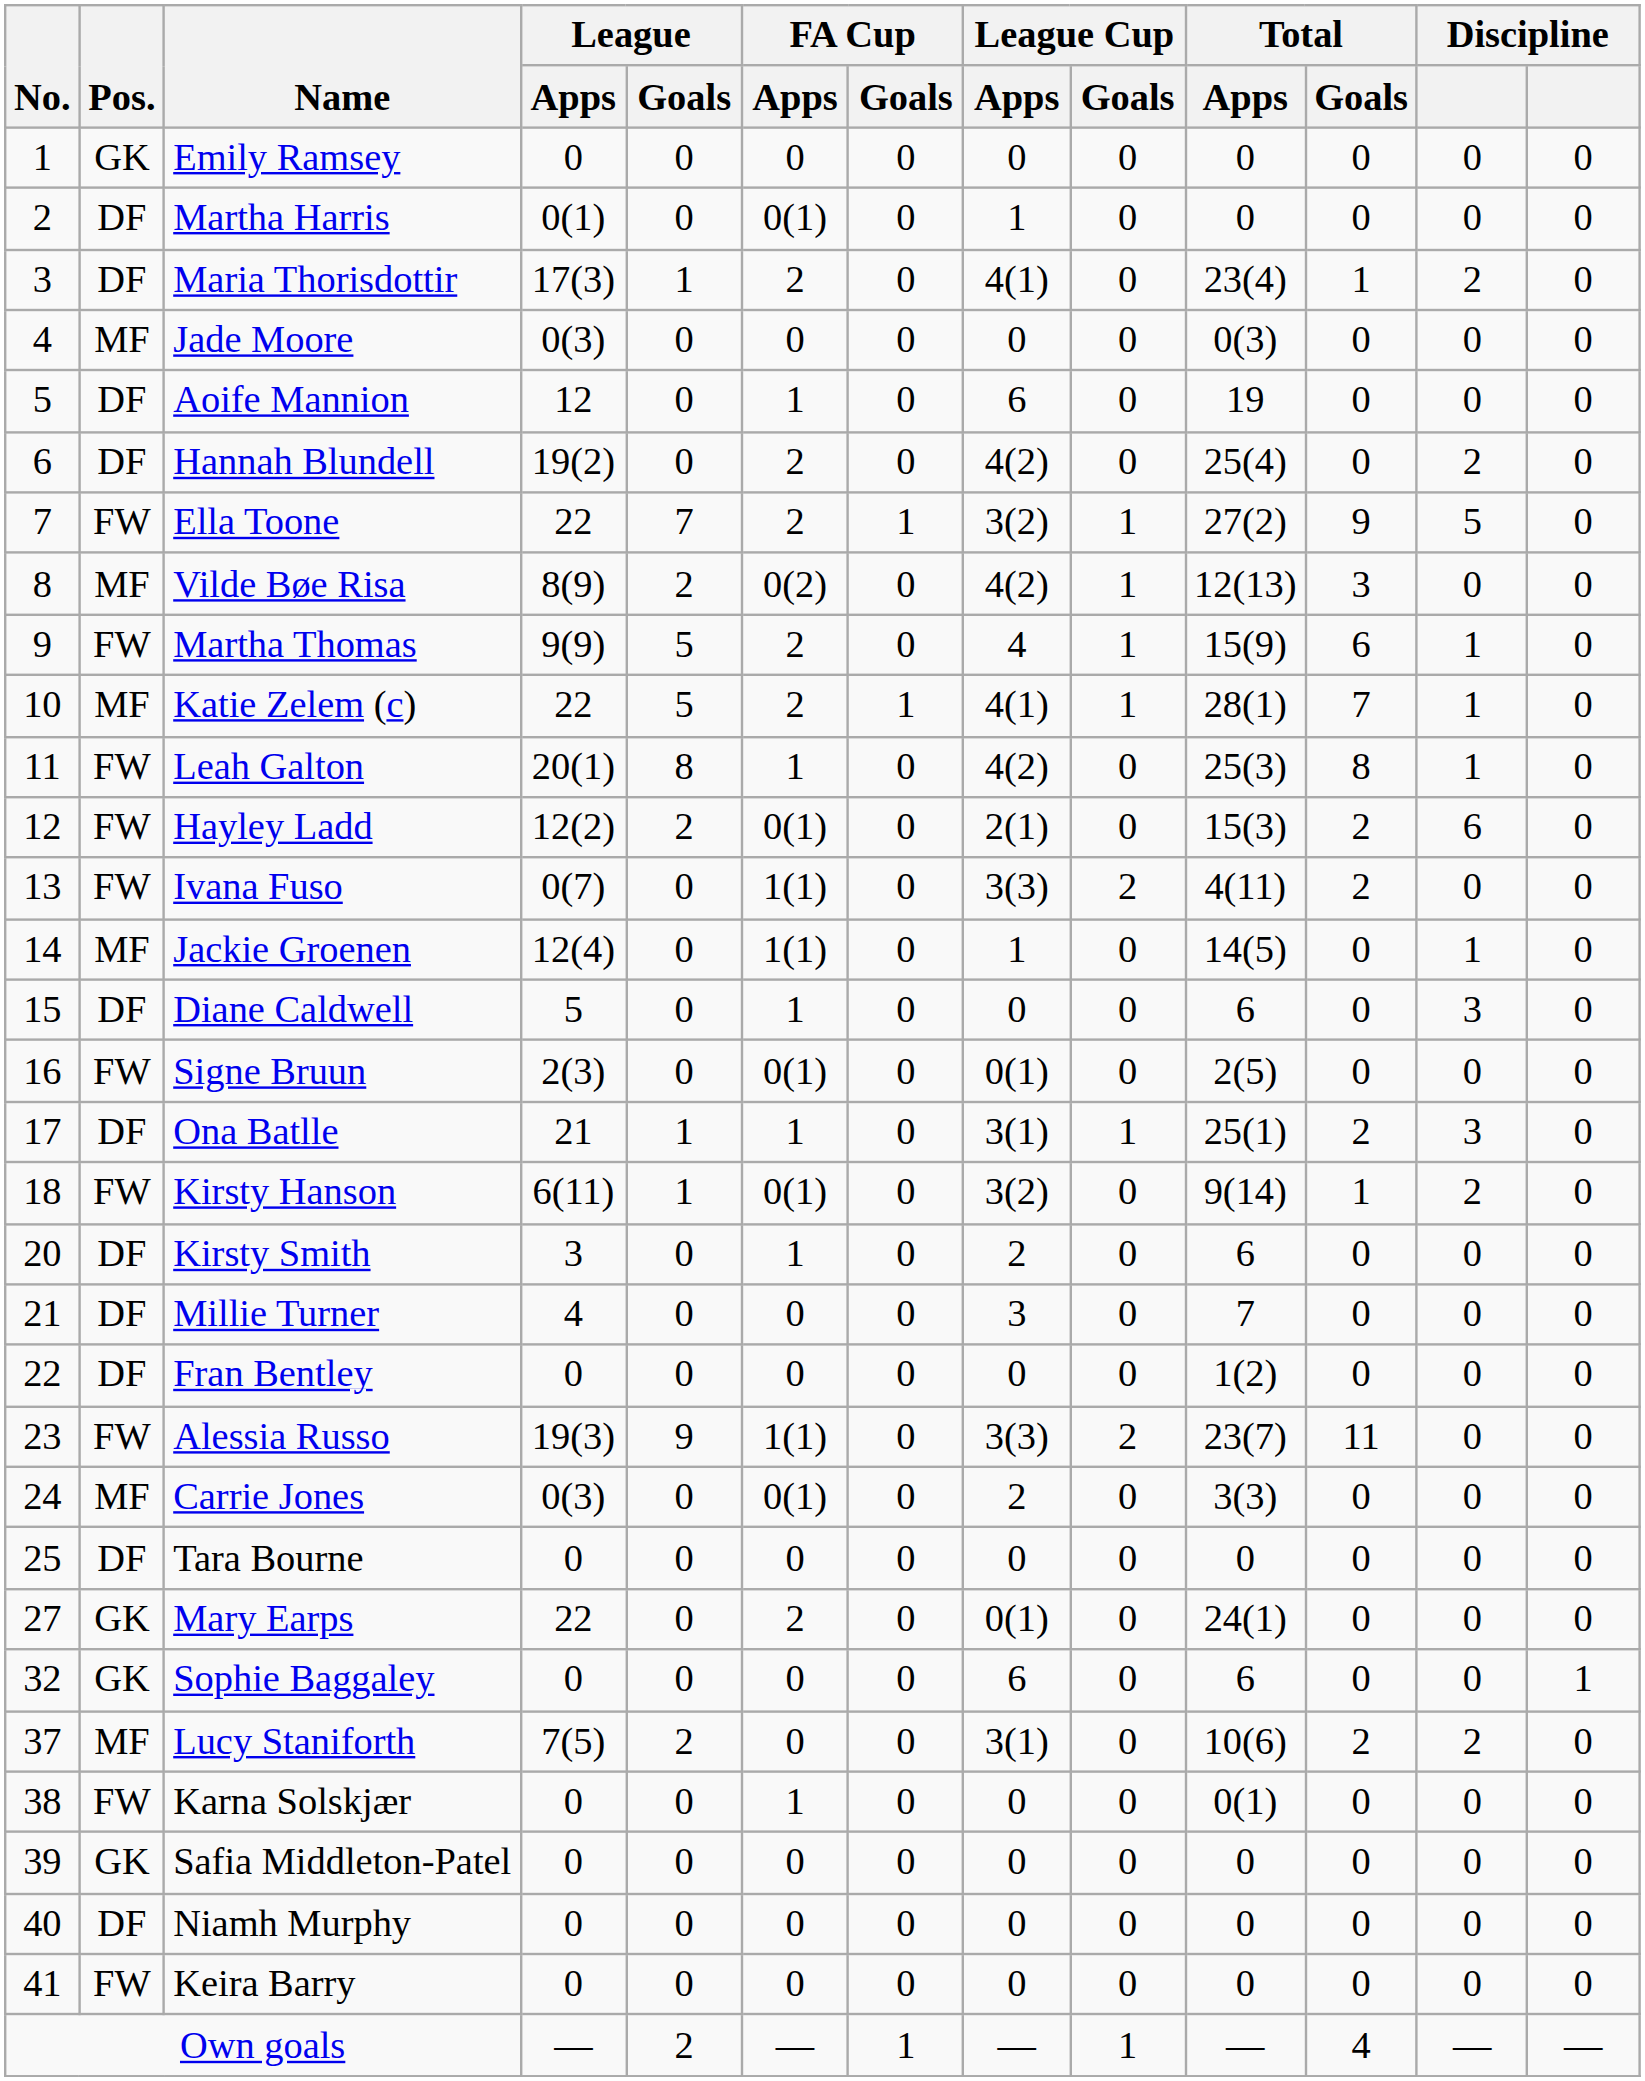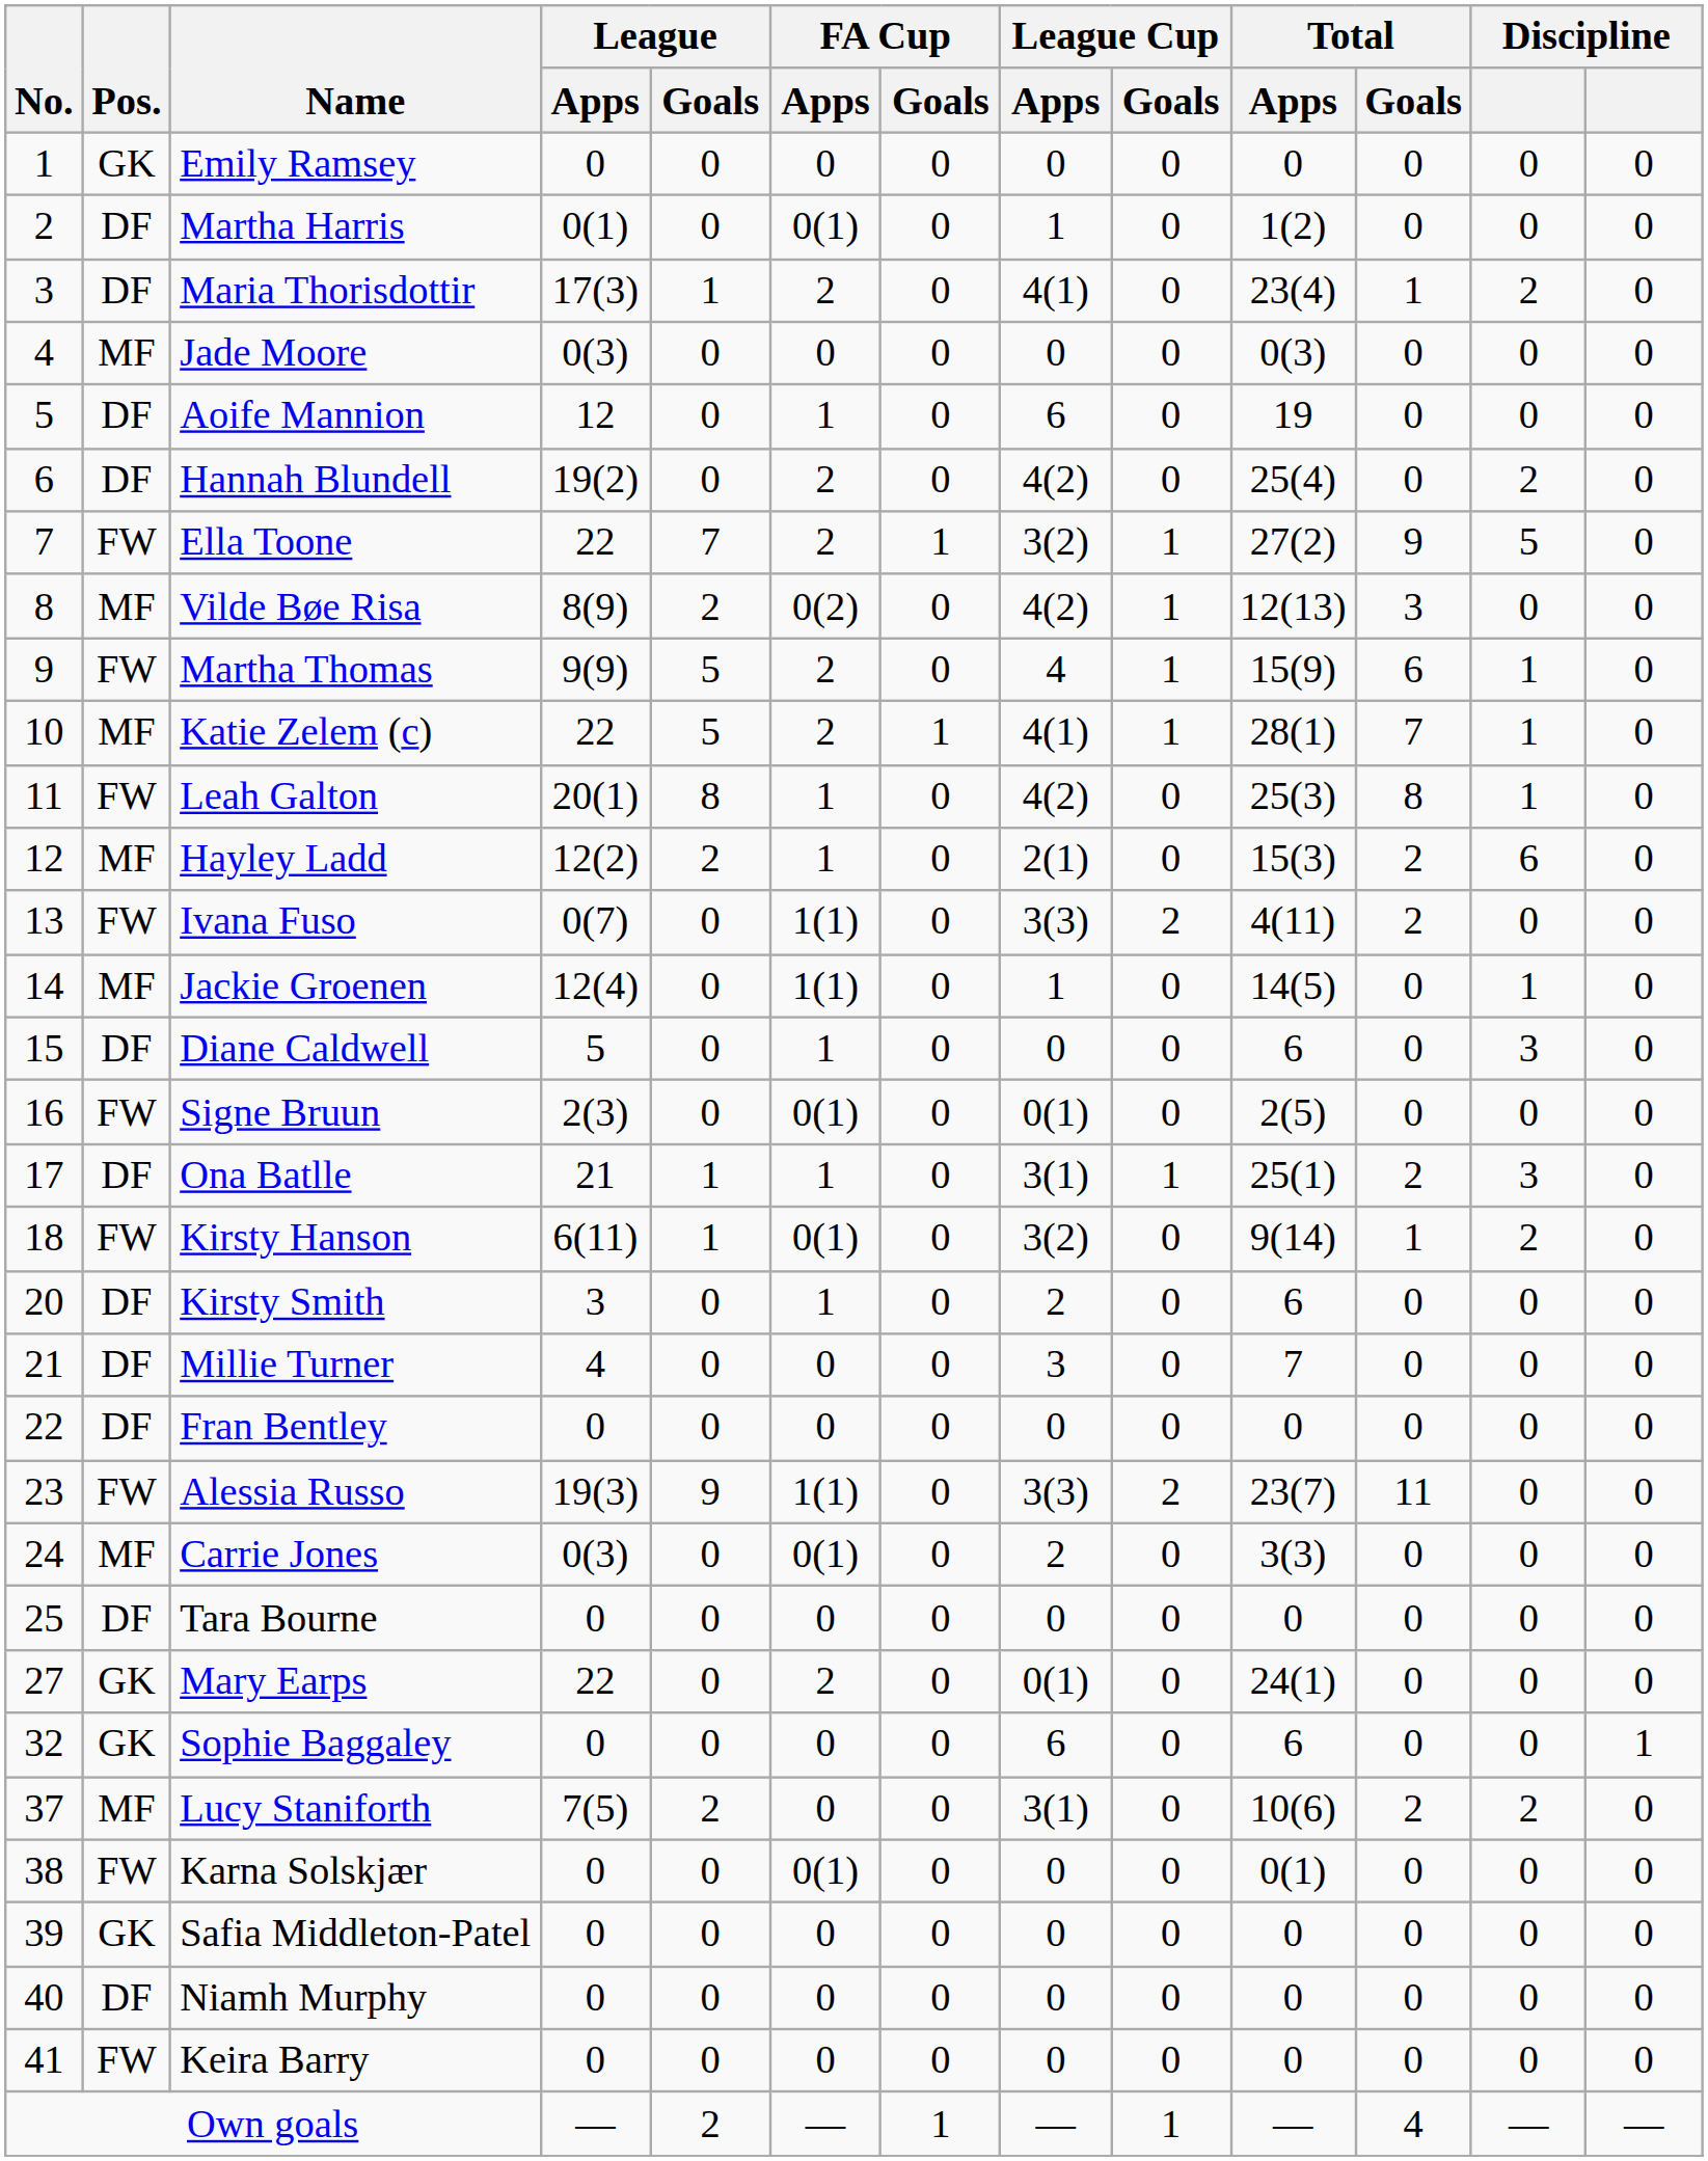Martha Harris | Total / Apps: 0 -> 1(2)
Hayley Ladd | Pos.: FW -> MF
Hayley Ladd | FA Cup / Apps: 0(1) -> 1
Fran Bentley | Total / Apps: 1(2) -> 0
Karna Solskjær | FA Cup / Apps: 1 -> 0(1)
